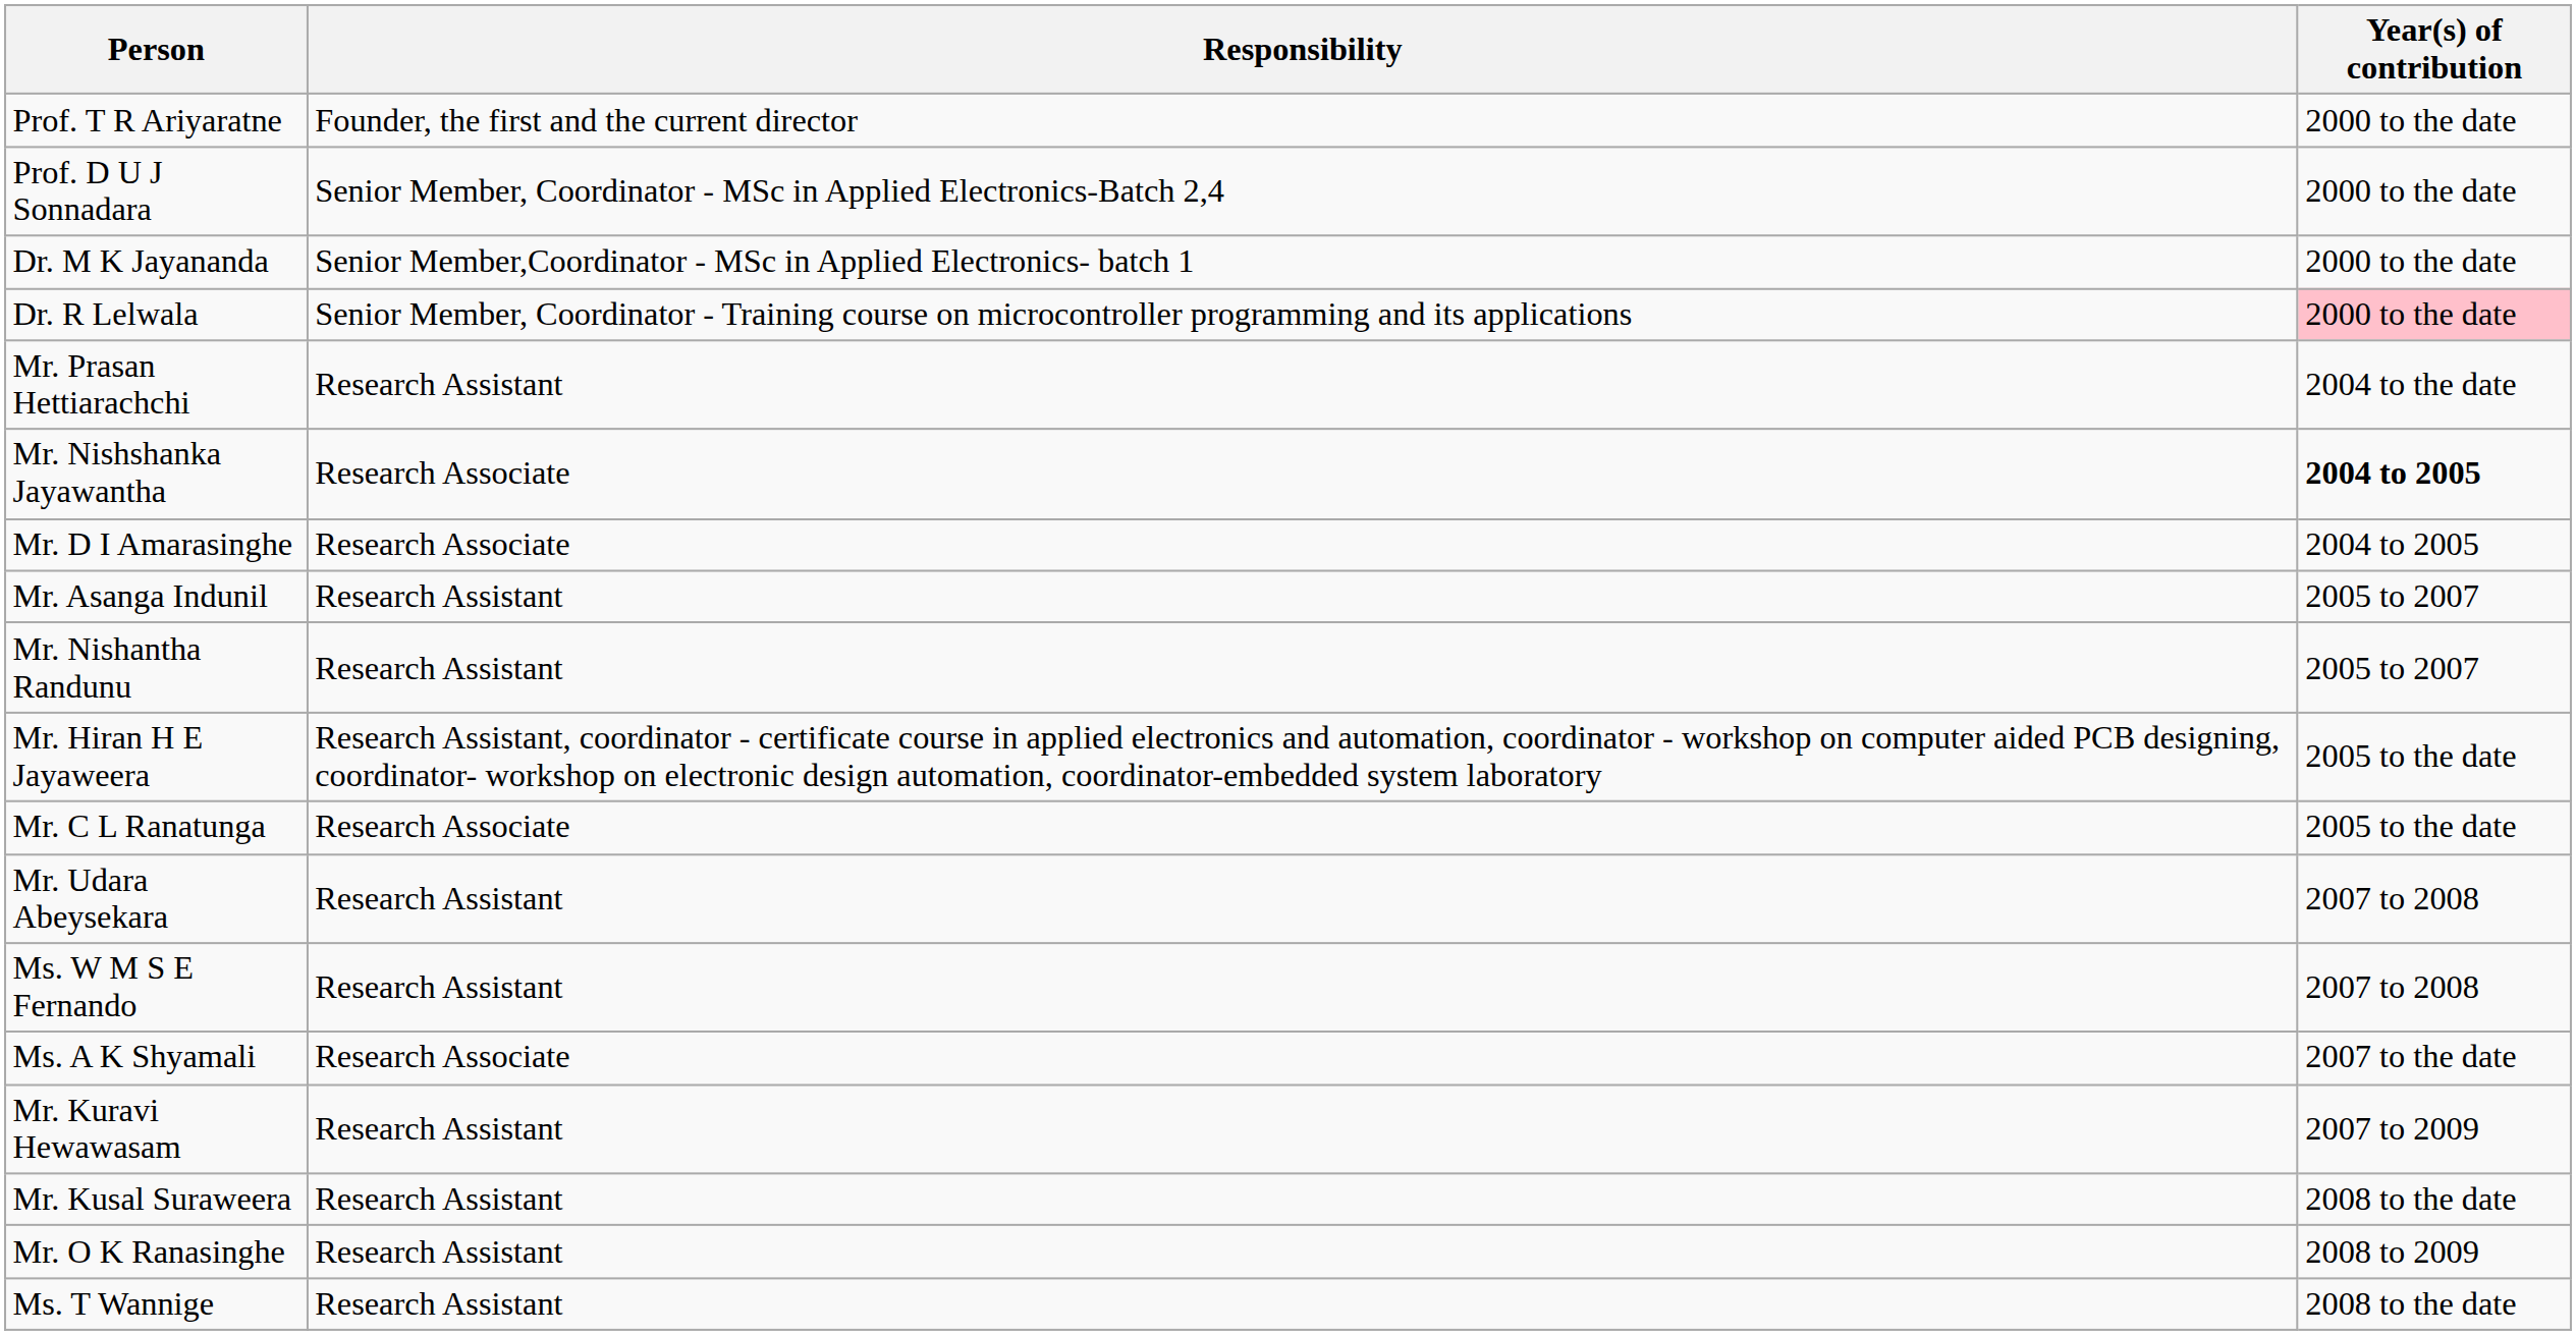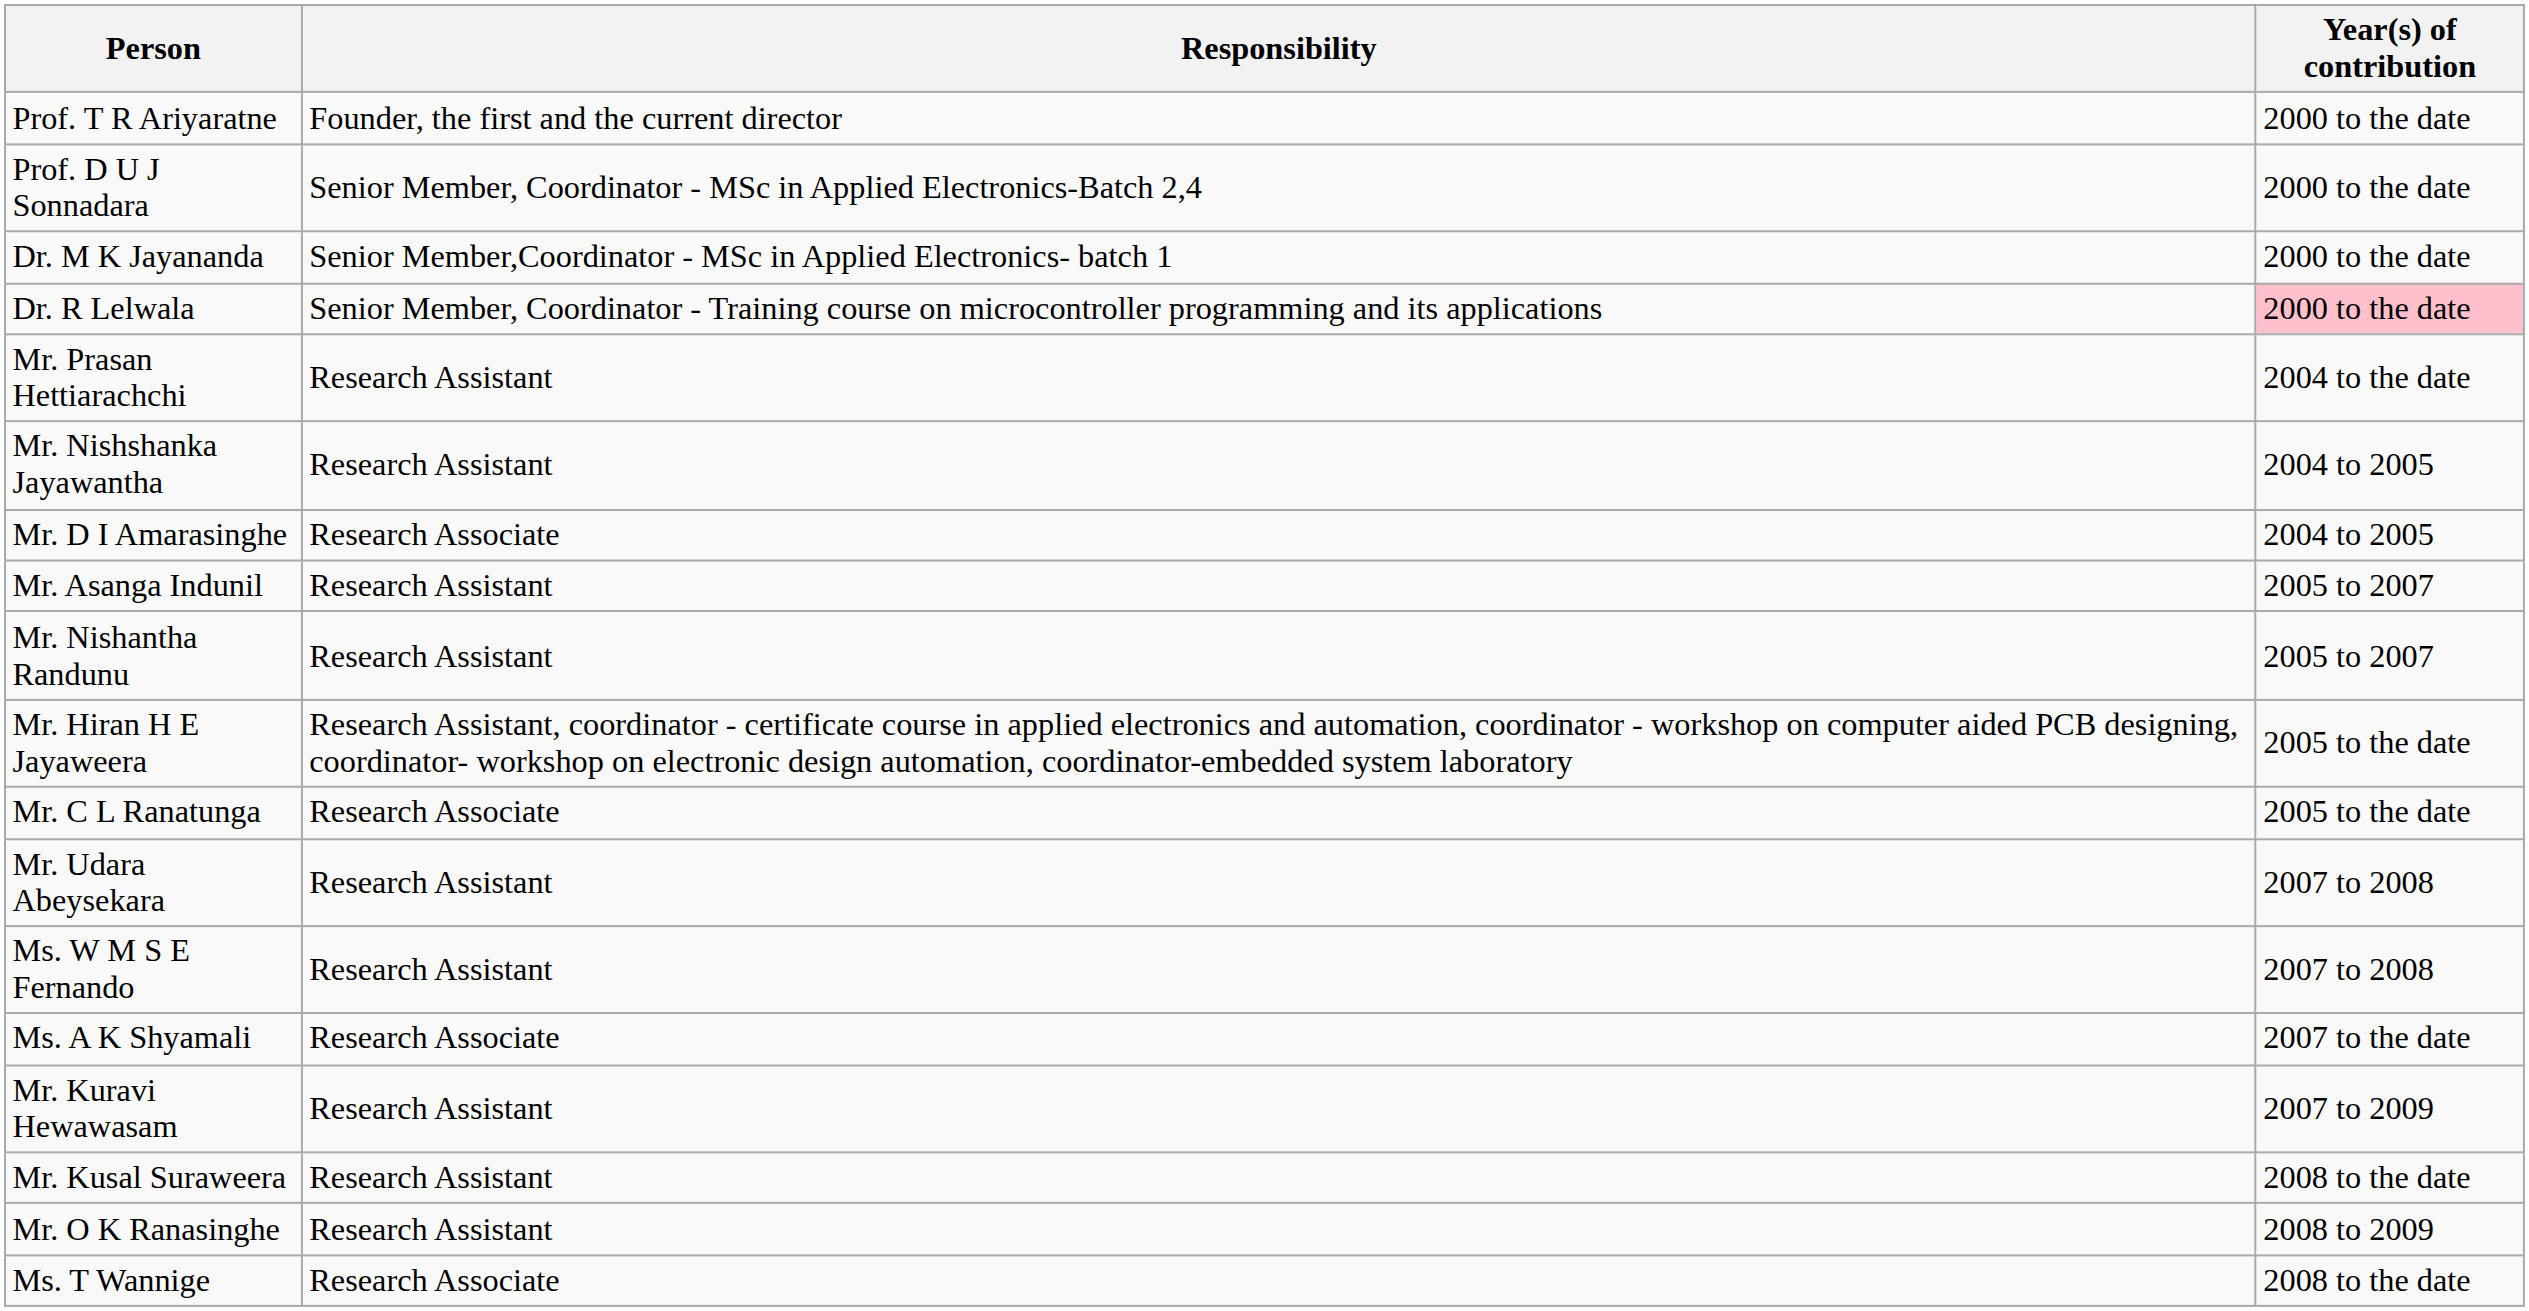Mr. Nishshanka Jayawantha | Responsibility: Research Associate -> Research Assistant
Mr. Nishshanka Jayawantha | Year(s) of contribution: bold -> normal
Ms. T Wannige | Responsibility: Research Assistant -> Research Associate
